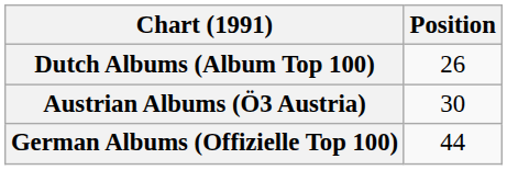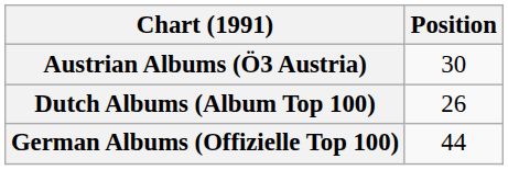rows swapped: Austrian Albums (Ö3 Austria) <-> Dutch Albums (Album Top 100)
